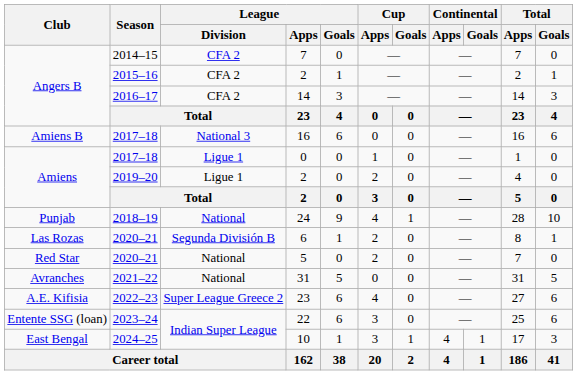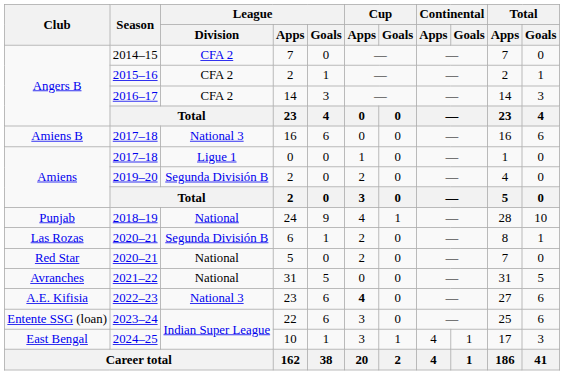2019–20 / 2 | League / Division: Ligue 1 -> Segunda División B
2022–23 / 23 | League / Division: Super League Greece 2 -> National 3
2022–23 / 23 | Cup / Apps: normal -> bold
